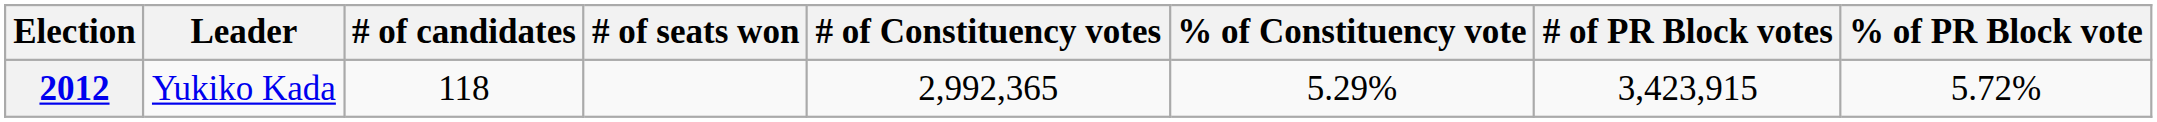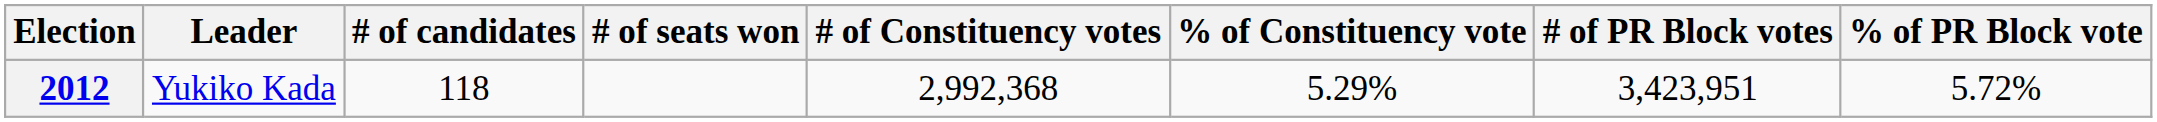2012 | # of Constituency votes: 2,992,365 -> 2,992,368
2012 | # of PR Block votes: 3,423,915 -> 3,423,951
